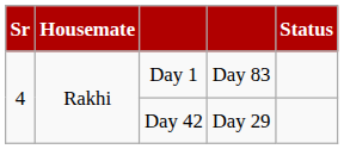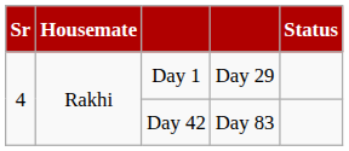Day 1 | column 4: Day 83 -> Day 29
Day 42 | column 4: Day 29 -> Day 83
